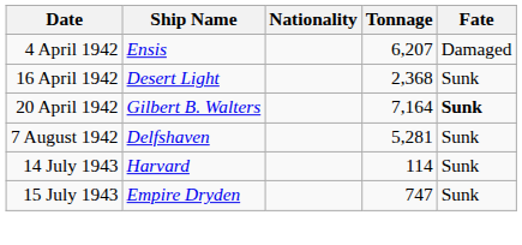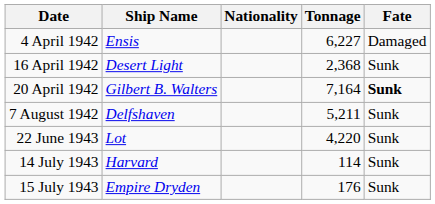4 April 1942 | Tonnage: 6,207 -> 6,227
7 August 1942 | Tonnage: 5,281 -> 5,211
+ row: 22 June 1943 | Lot | 4,220 | Sunk
15 July 1943 | Tonnage: 747 -> 176
